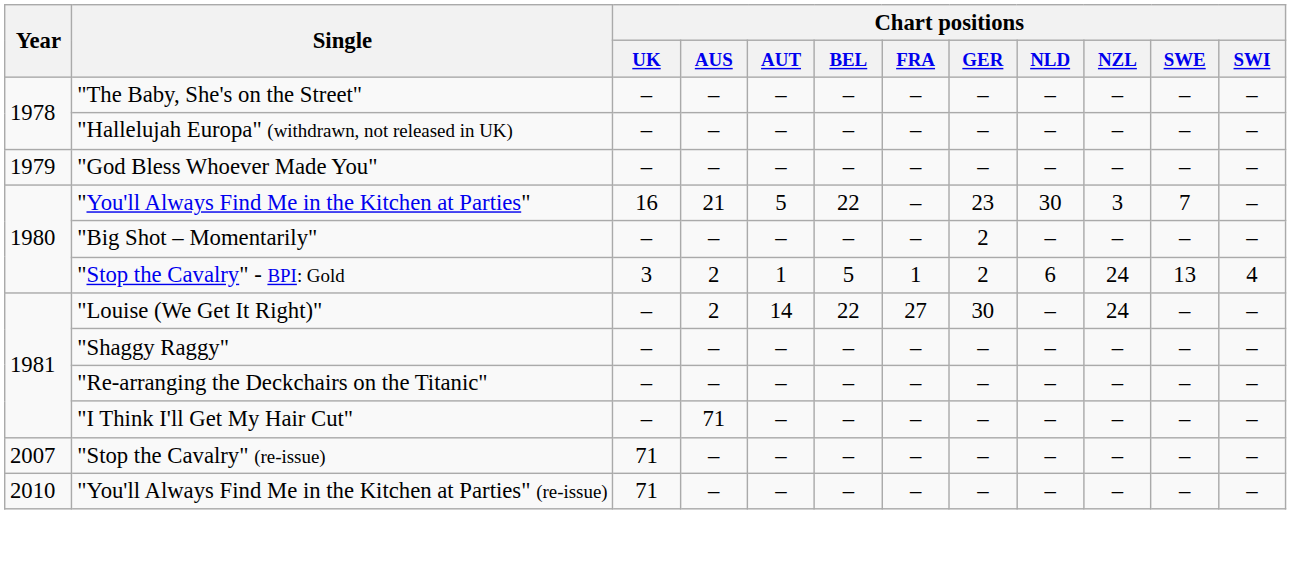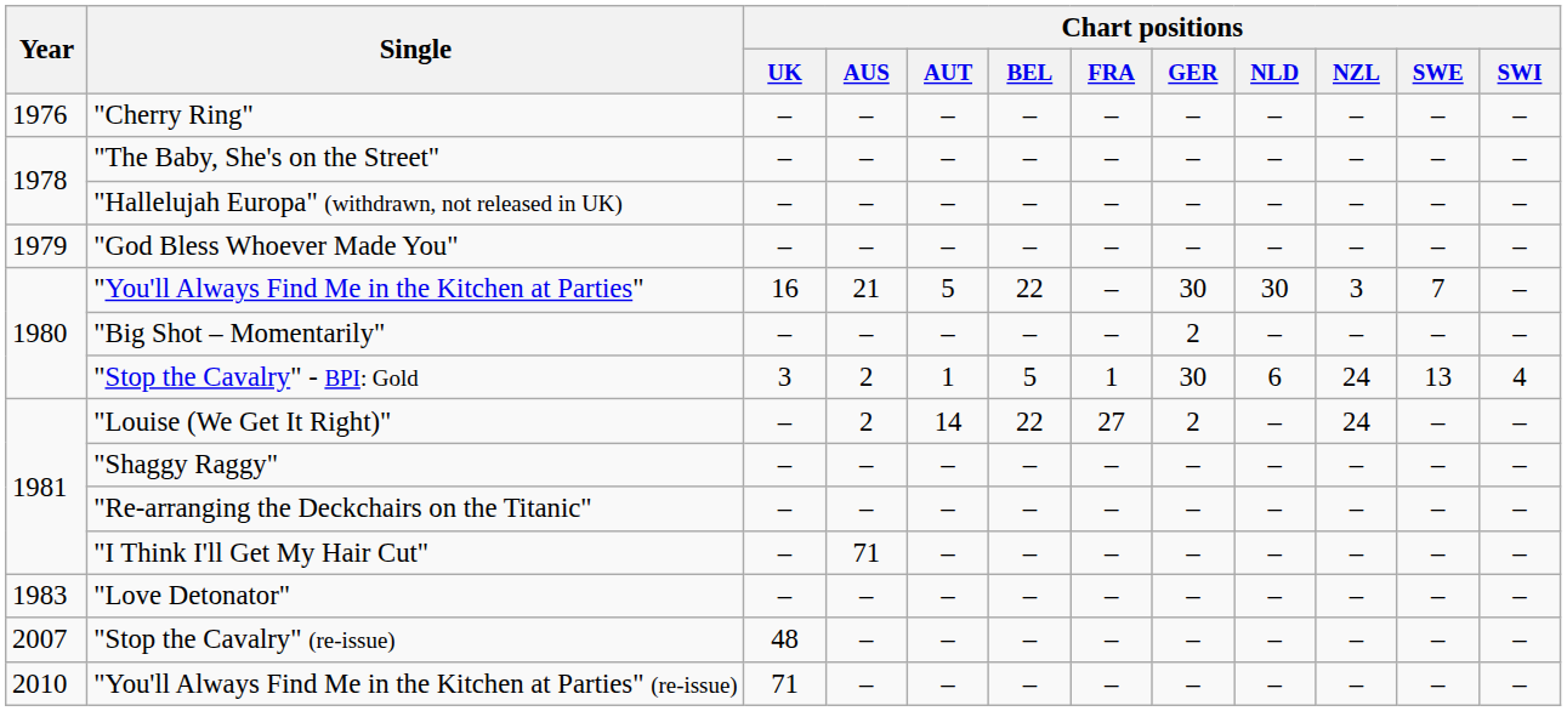+ row: 1976 | "Cherry Ring" | – | – | – | – | – | – | – | – | – | –
"You'll Always Find Me in the Kitchen at Parties" | Chart positions / GER: 23 -> 30
"Stop the Cavalry" - BPI: Gold | Chart positions / GER: 2 -> 30
"Louise (We Get It Right)" | Chart positions / GER: 30 -> 2
+ row: 1983 | "Love Detonator" | – | – | – | – | – | – | – | – | – | –
"Stop the Cavalry" (re-issue) | Chart positions / UK: 71 -> 48
